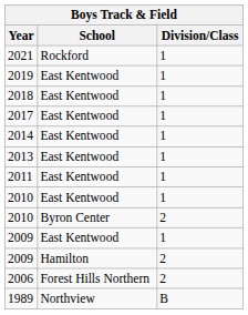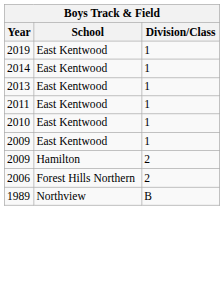- row: 2021 | Rockford | 1
- row: 2018 | East Kentwood | 1
- row: 2017 | East Kentwood | 1
- row: 2010 | Byron Center | 2
